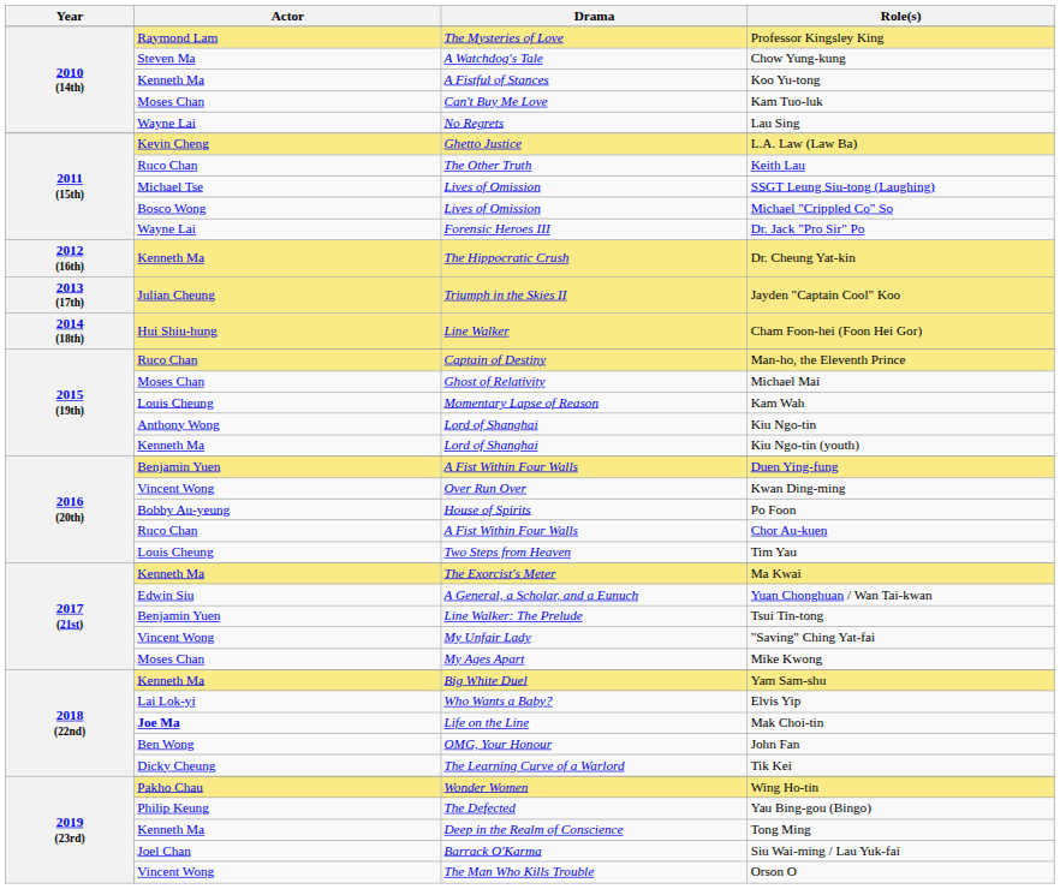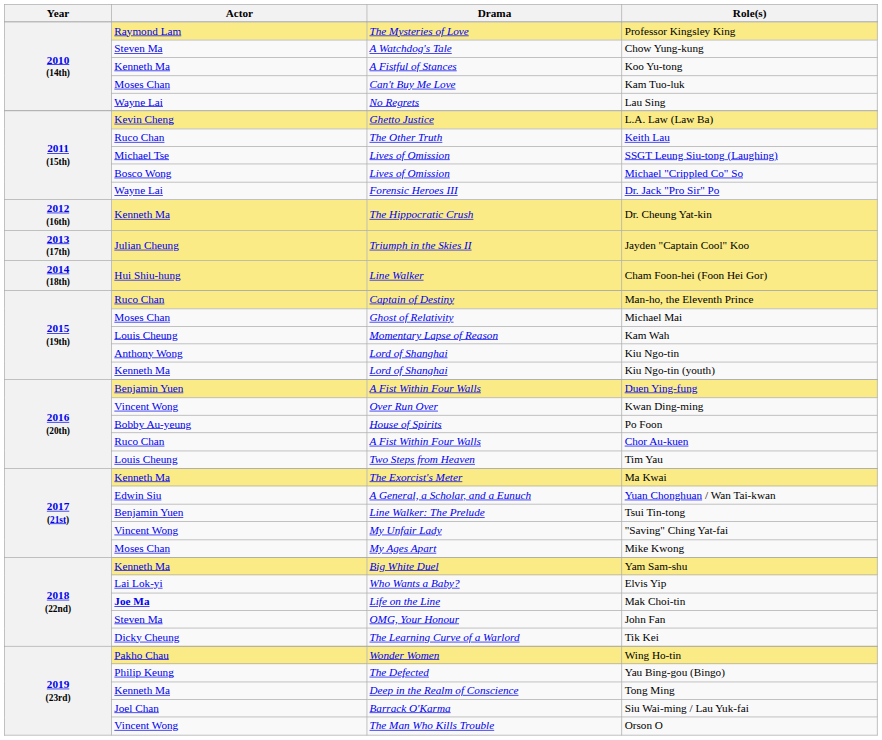John Fan | Actor: Ben Wong -> Steven Ma
